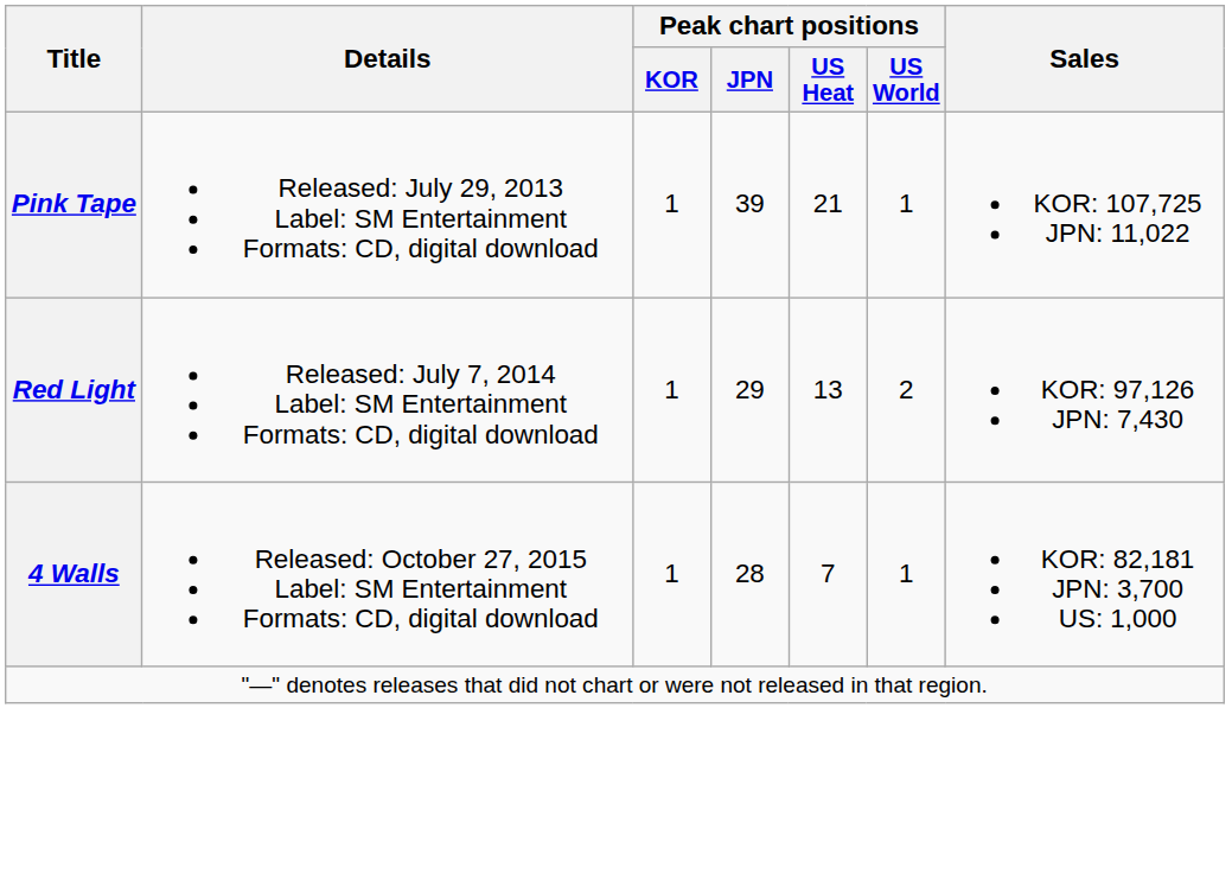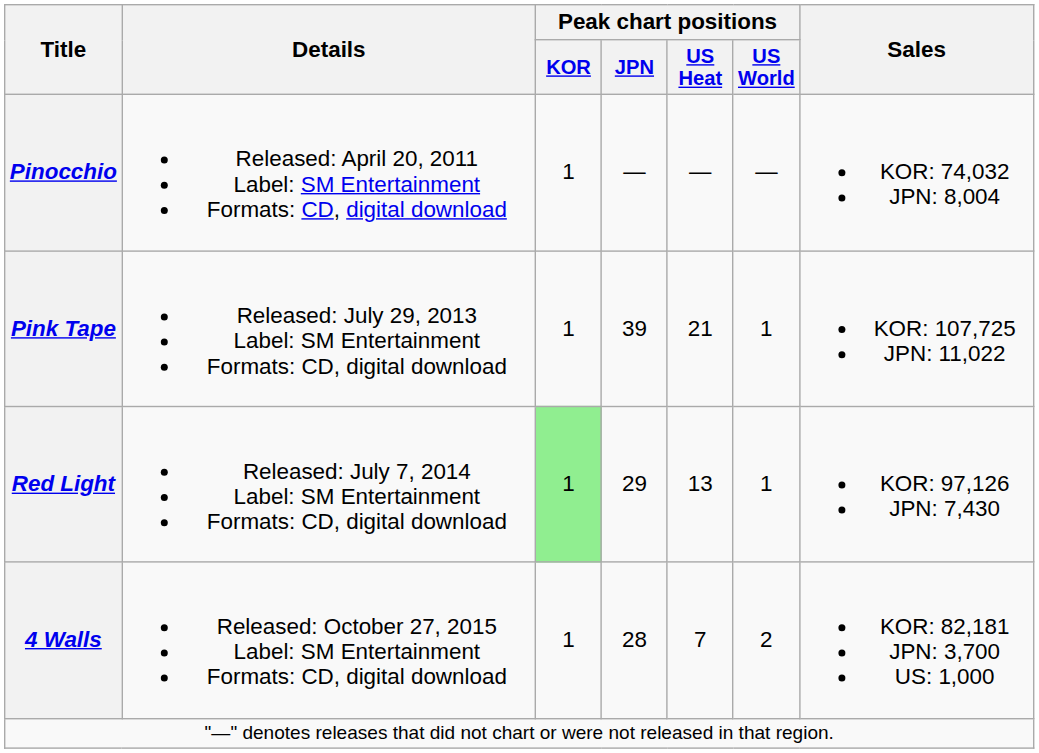+ row: Pinocchio | Released: April 20, 2011 Label: SM Entertainment Formats: CD, digital download | 1 | — | — | — | KOR: 74,032 JPN: 8,004
Red Light | Peak chart positions / KOR: no background -> lightgreen background
Red Light | Peak chart positions / US World: 2 -> 1
4 Walls | Peak chart positions / US World: 1 -> 2
